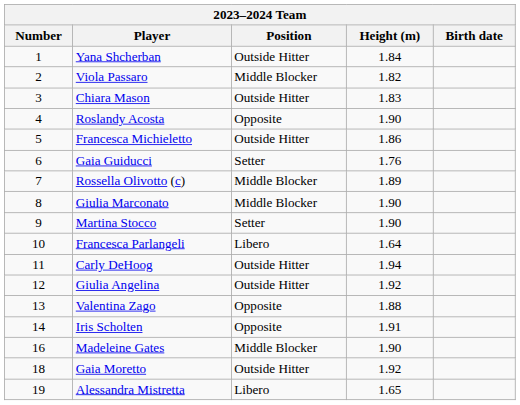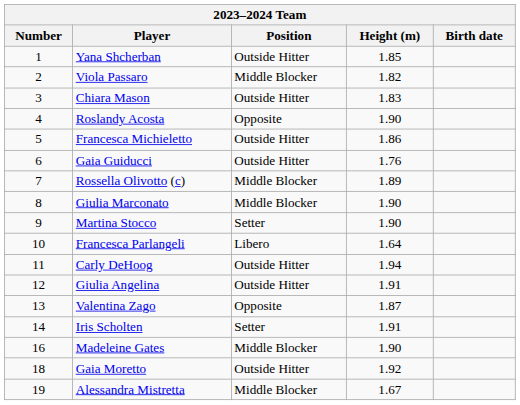Yana Shcherban | Height (m): 1.84 -> 1.85
Gaia Guiducci | Position: Setter -> Outside Hitter
Giulia Angelina | Height (m): 1.92 -> 1.91
Valentina Zago | Height (m): 1.88 -> 1.87
Iris Scholten | Position: Opposite -> Setter
Alessandra Mistretta | Position: Libero -> Middle Blocker
Alessandra Mistretta | Height (m): 1.65 -> 1.67
